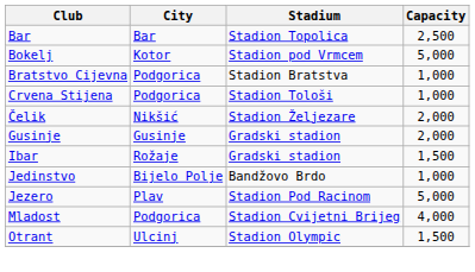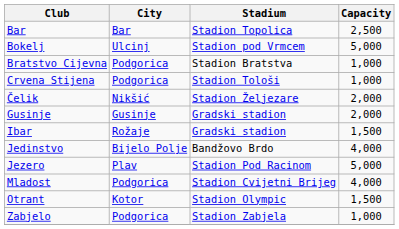Bokelj | City: Kotor -> Ulcinj
Jedinstvo | Capacity: 1,000 -> 4,000
Otrant | City: Ulcinj -> Kotor
+ row: Zabjelo | Podgorica | Stadion Zabjela | 1,000
